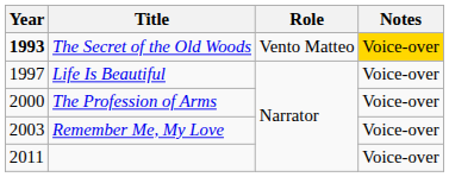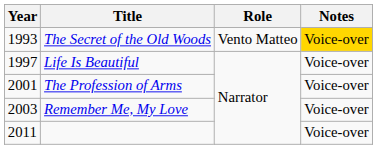The Secret of the Old Woods | Year: bold -> normal
The Profession of Arms | Year: 2000 -> 2001
